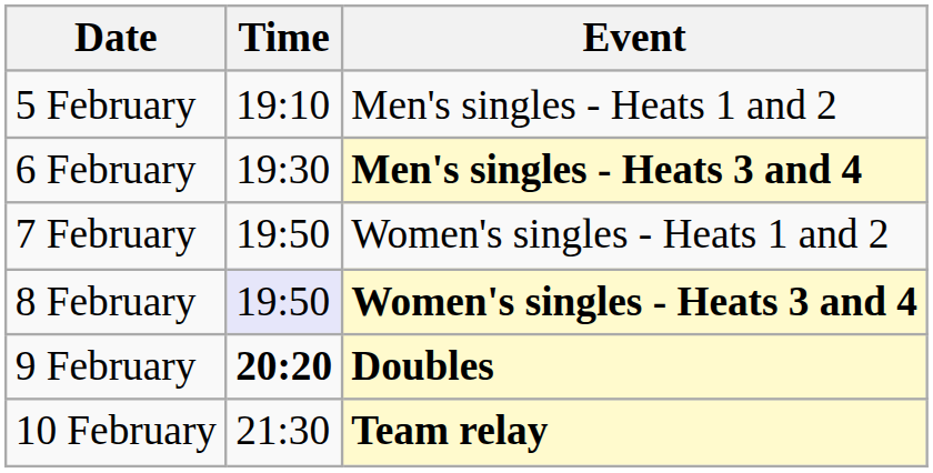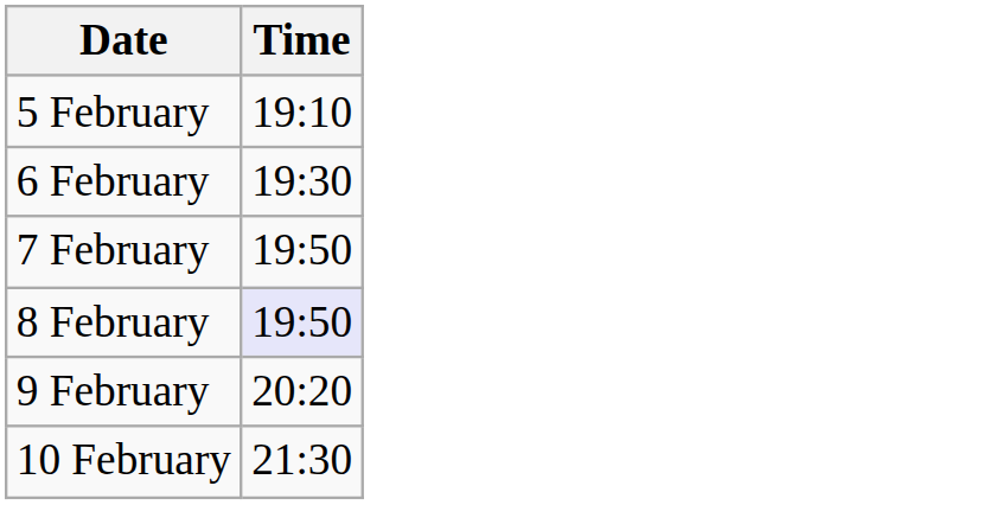- column: Event | Men's singles - Heats 1 and 2 | Men's singles - Heats 3 and 4 | Women's singles - Heats 1 and 2 | Women's singles - Heats 3 and 4 | Doubles | Team relay
9 February | Time: bold -> normal
